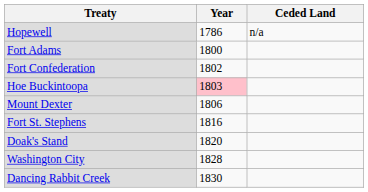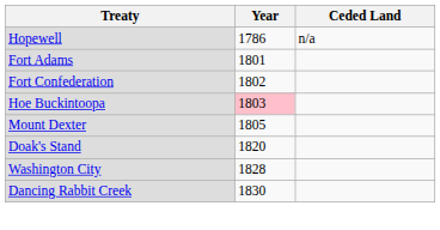Fort Adams | Year: 1800 -> 1801
Mount Dexter | Year: 1806 -> 1805
- row: Fort St. Stephens | 1816
